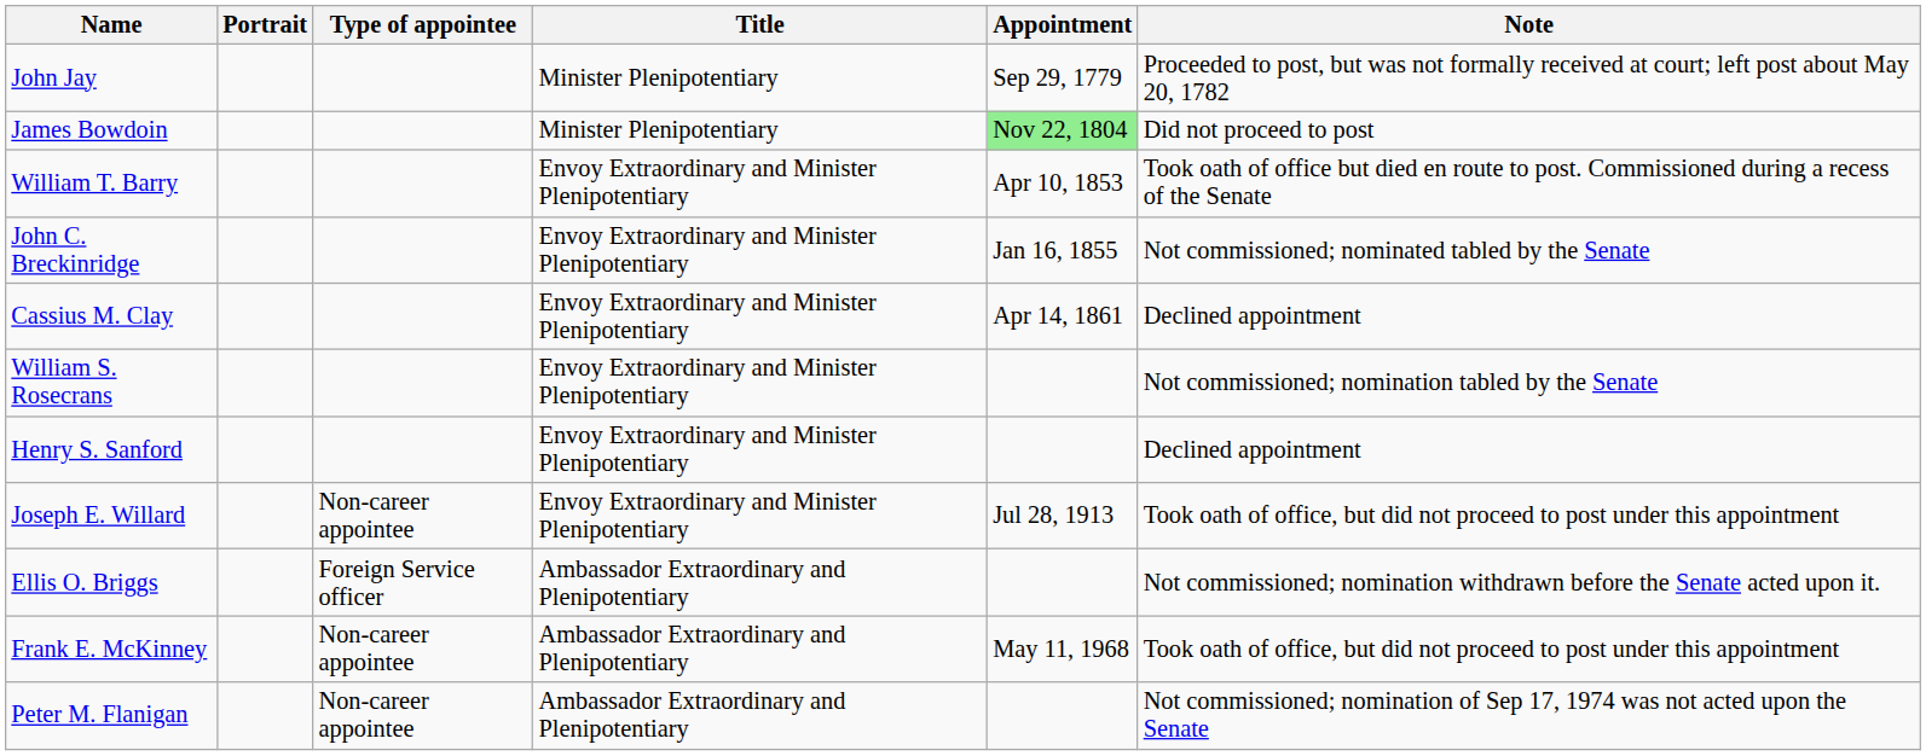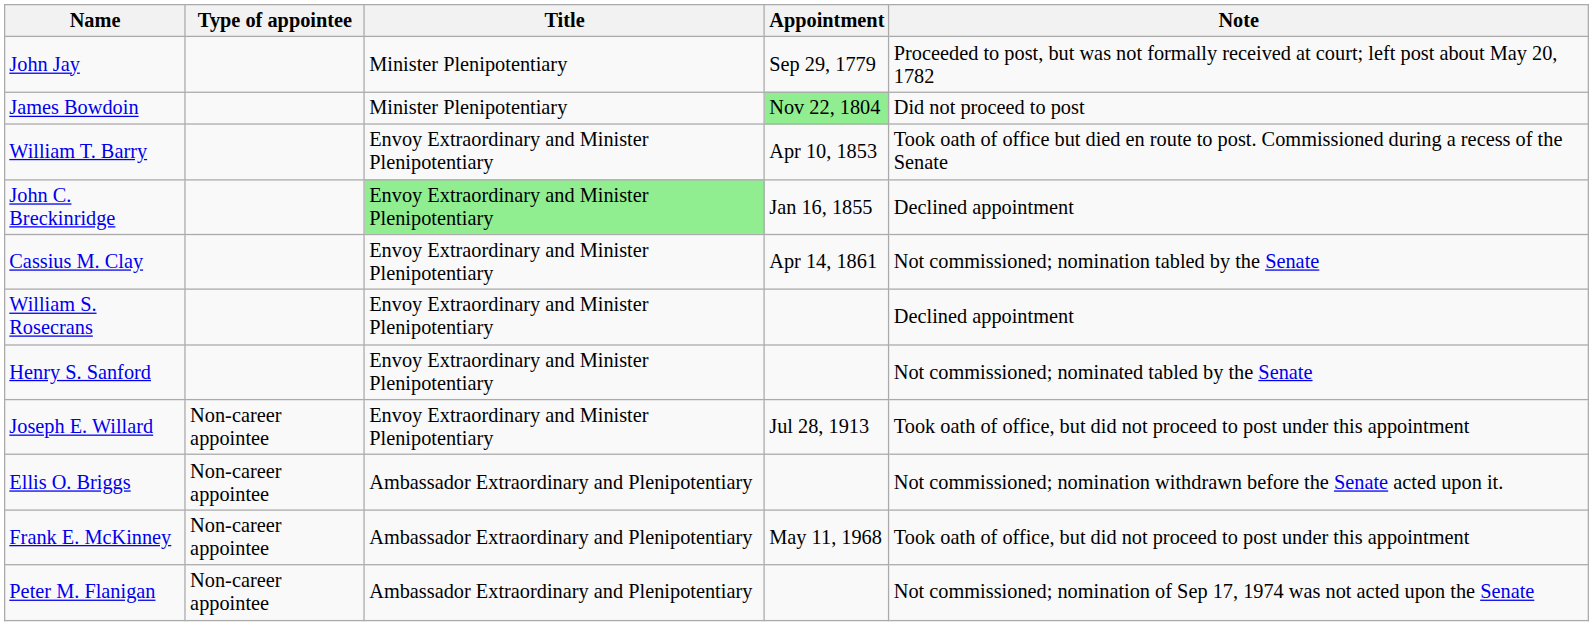- column: Portrait
John C. Breckinridge | Title: no background -> lightgreen background
John C. Breckinridge | Note: Not commissioned; nominated tabled by the Senate -> Declined appointment
Cassius M. Clay | Note: Declined appointment -> Not commissioned; nomination tabled by the Senate
William S. Rosecrans | Note: Not commissioned; nomination tabled by the Senate -> Declined appointment
Henry S. Sanford | Note: Declined appointment -> Not commissioned; nominated tabled by the Senate
Ellis O. Briggs | Type of appointee: Foreign Service officer -> Non-career appointee
